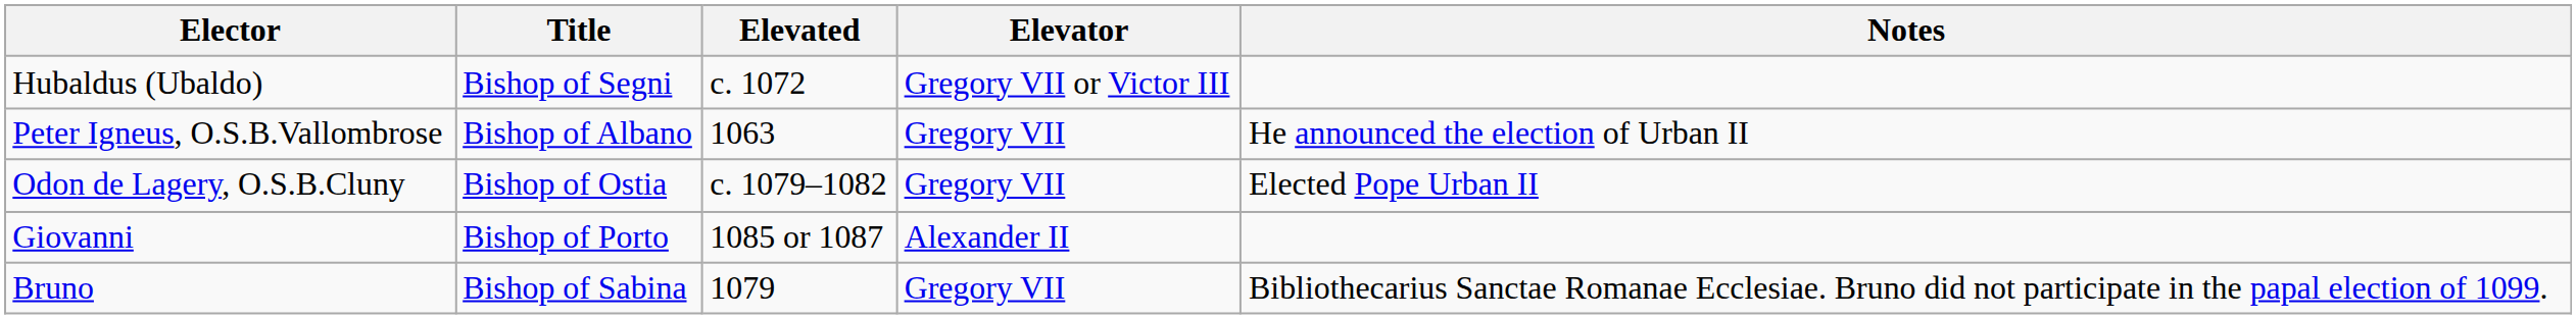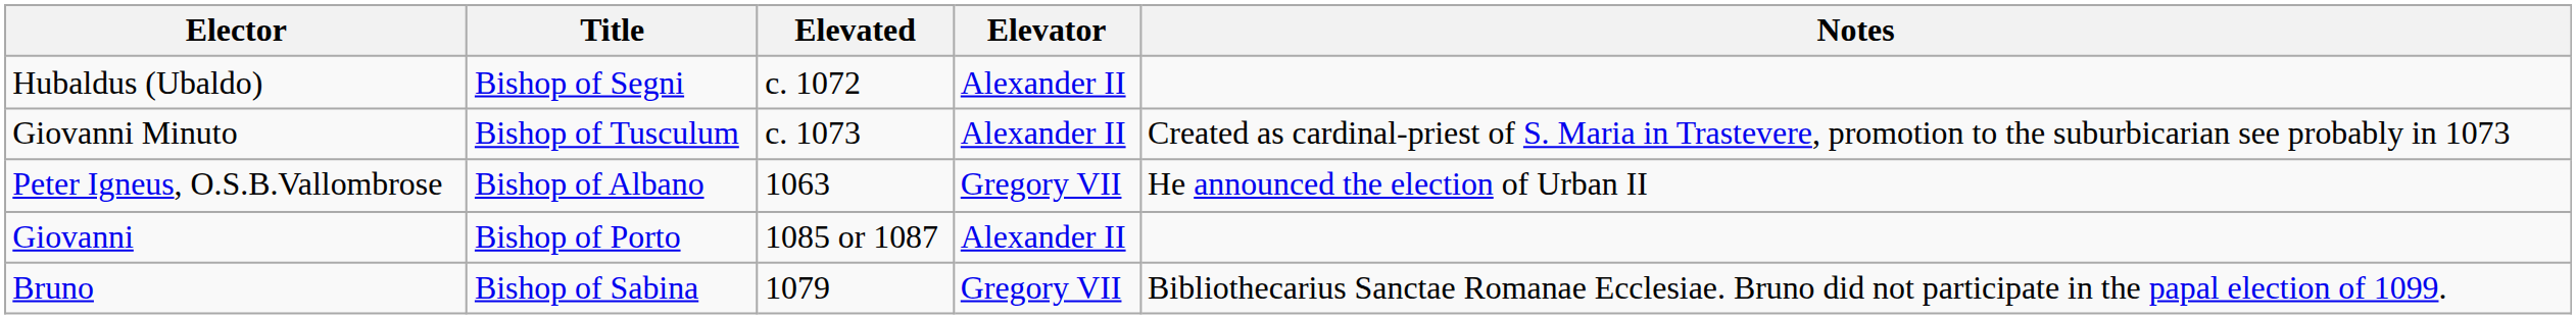Hubaldus (Ubaldo) | Elevator: Gregory VII or Victor III -> Alexander II
+ row: Giovanni Minuto | Bishop of Tusculum | c. 1073 | Alexander II | Created as cardinal-priest of S. Maria in Trastevere, promotion to the suburbicarian see probably in 1073
- row: Odon de Lagery, O.S.B.Cluny | Bishop of Ostia | c. 1079–1082 | Gregory VII | Elected Pope Urban II
